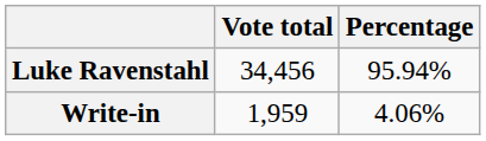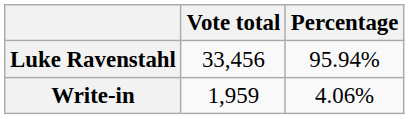Luke Ravenstahl | Vote total: 34,456 -> 33,456
